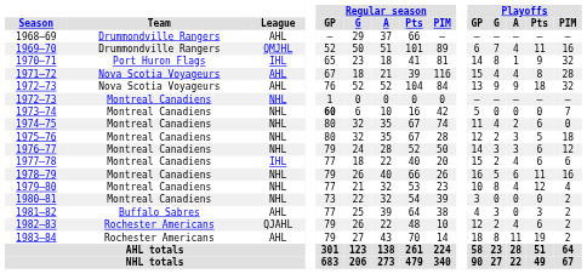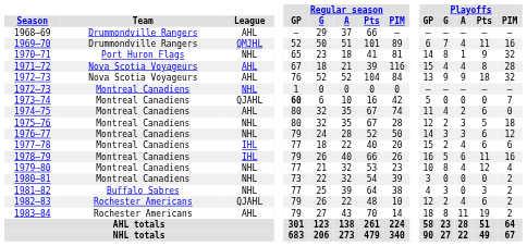1970–71 | League: IHL -> NHL
1973–74 | League: NHL -> QJAHL
1974–75 | League: NHL -> AHL
1978–79 | League: NHL -> IHL
1981–82 | League: AHL -> NHL
